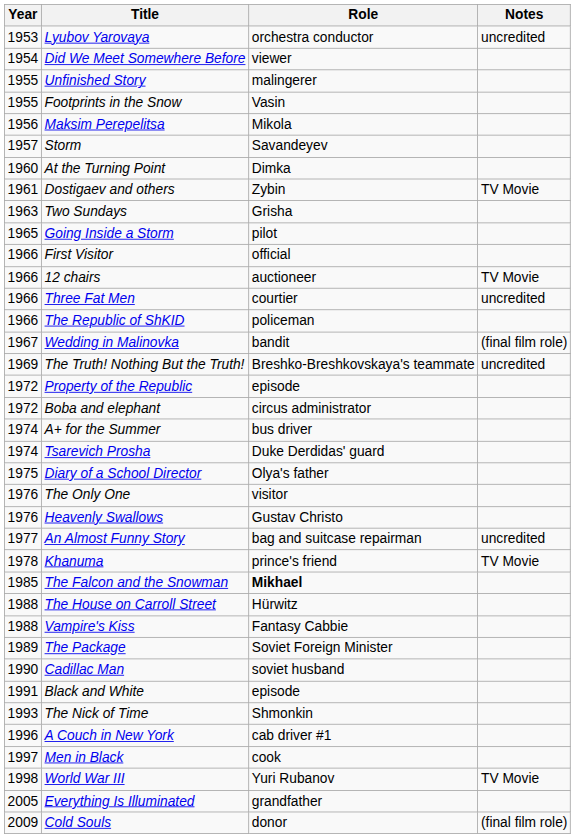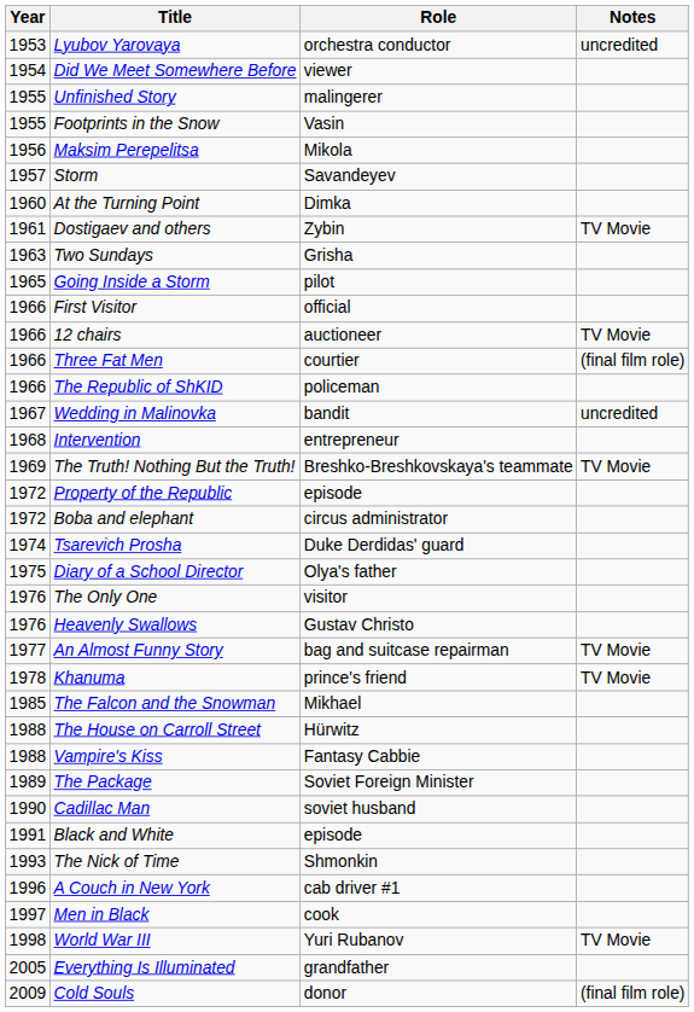Three Fat Men | Notes: uncredited -> (final film role)
Wedding in Malinovka | Notes: (final film role) -> uncredited
+ row: 1968 | Intervention | entrepreneur
The Truth! Nothing But the Truth! | Notes: uncredited -> TV Movie
- row: 1974 | A+ for the Summer | bus driver
An Almost Funny Story | Notes: uncredited -> TV Movie
The Falcon and the Snowman | Role: bold -> normal
